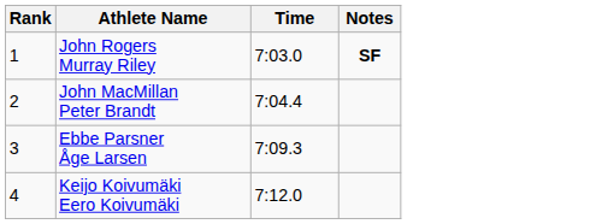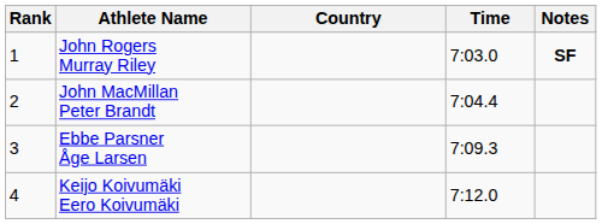+ column: Country
